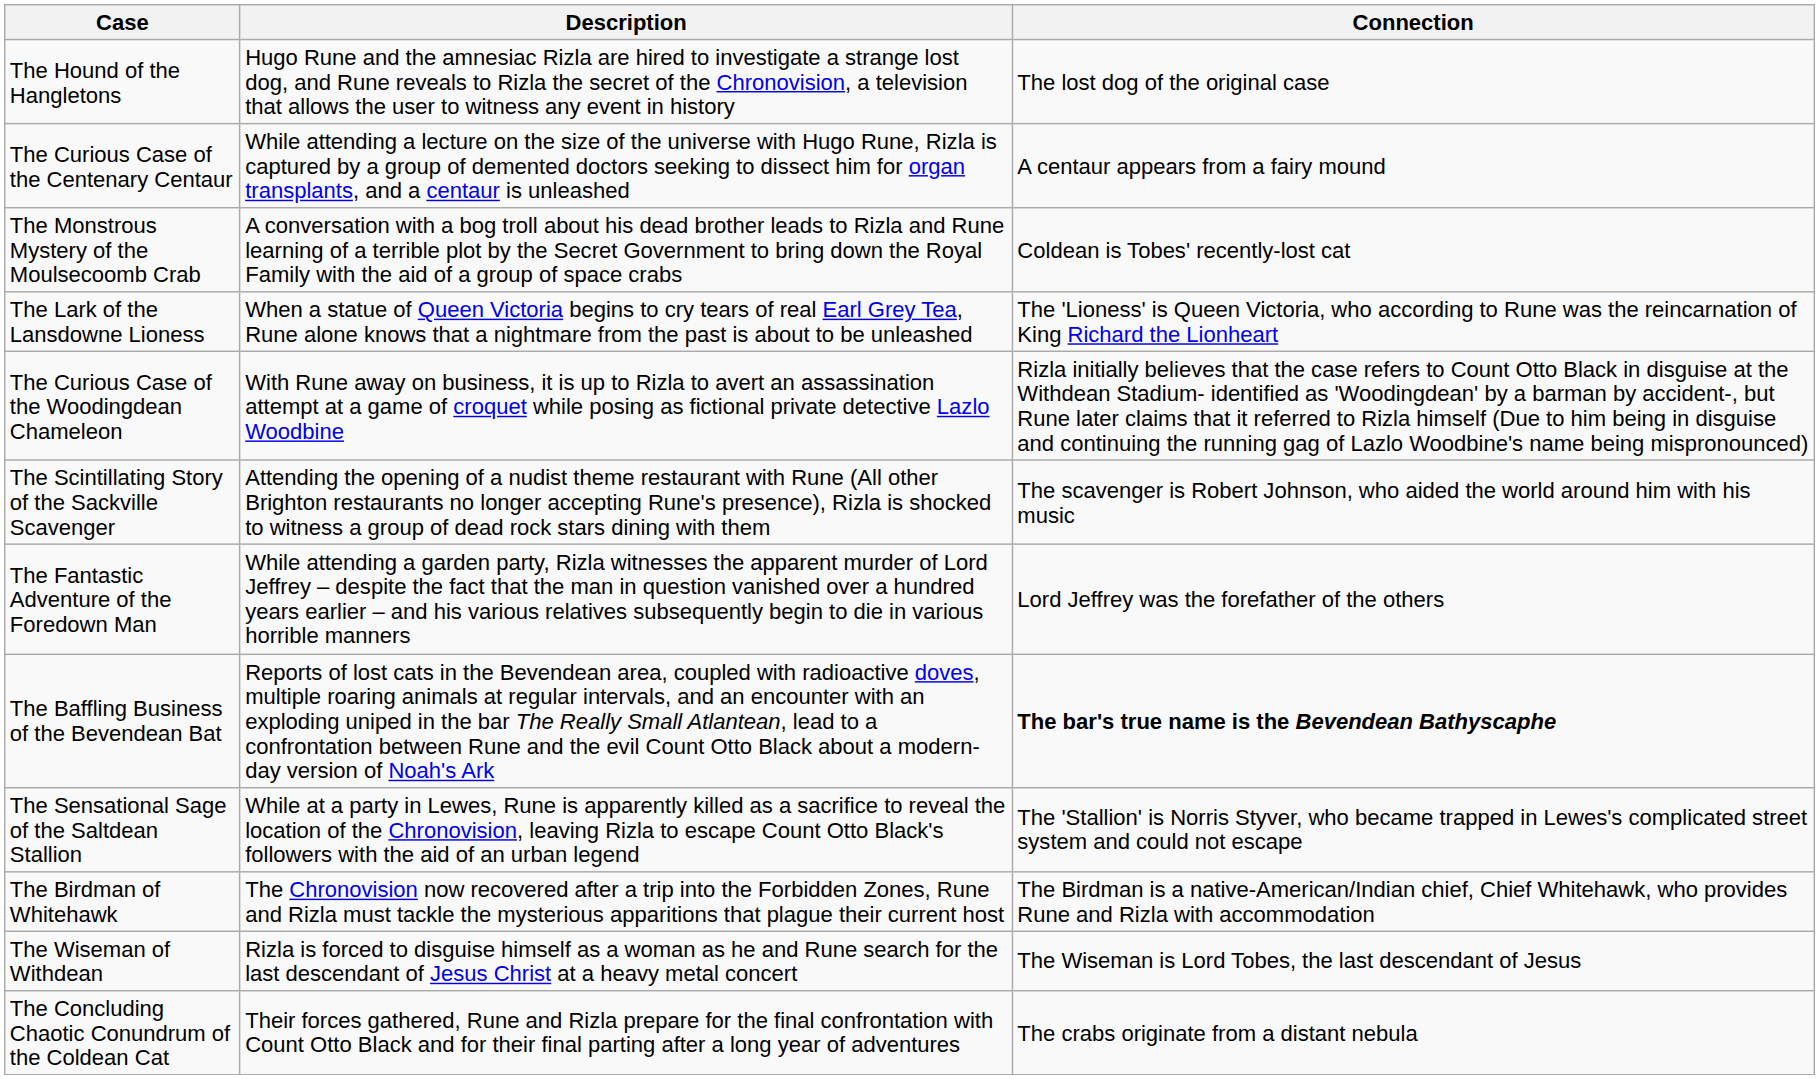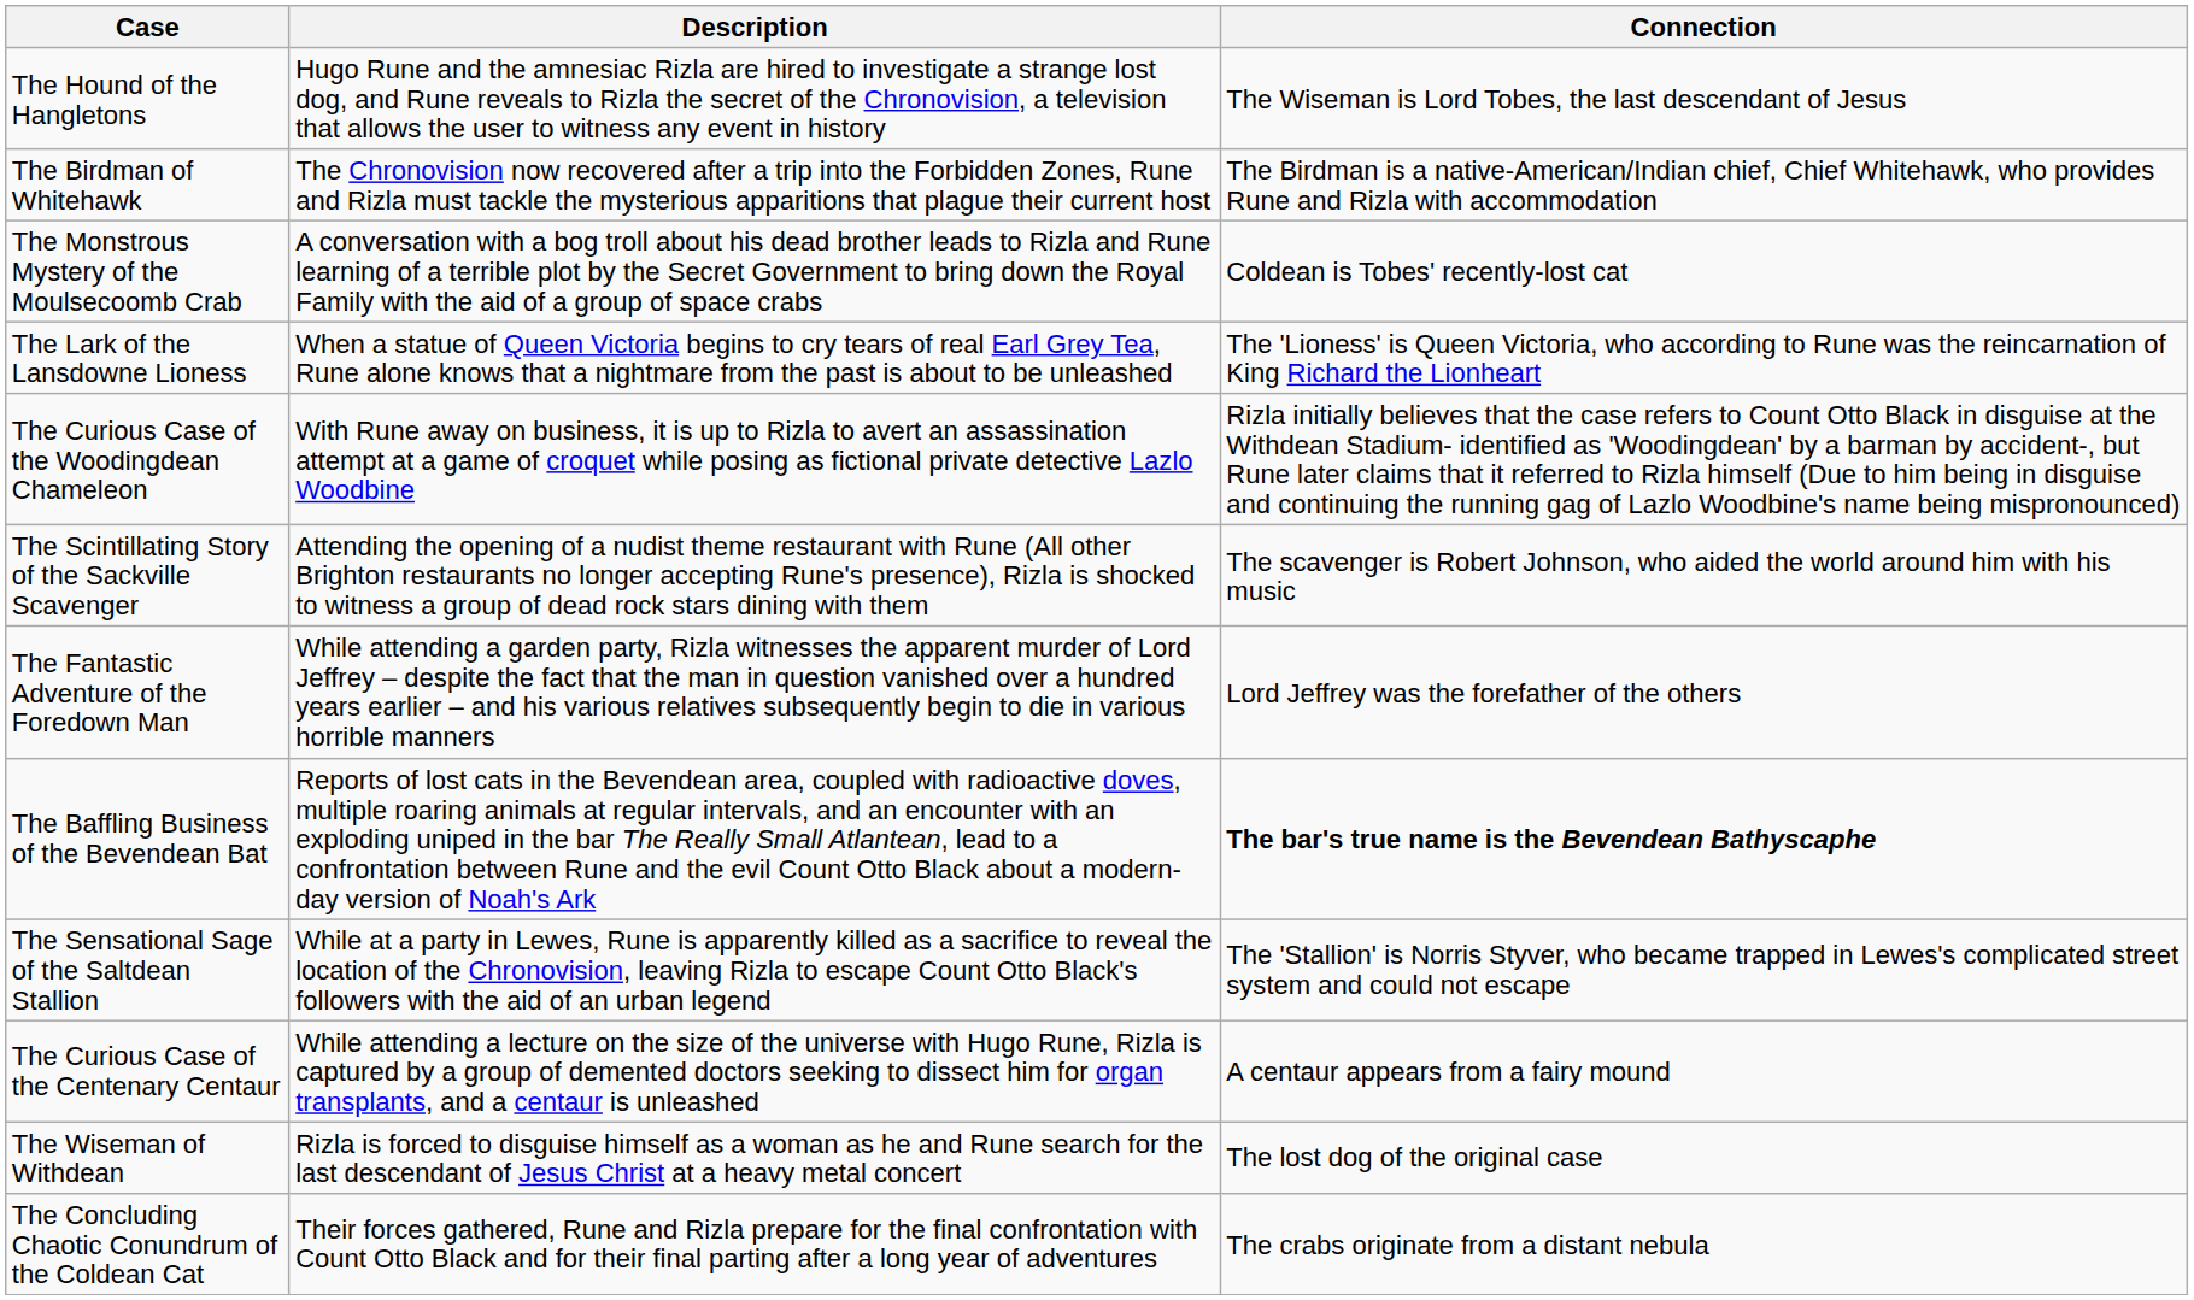The Hound of the Hangletons | Connection: The lost dog of the original case -> The Wiseman is Lord Tobes, the last descendant of Jesus
rows swapped: The Curious Case of the Centenary Centaur <-> The Birdman of Whitehawk
The Wiseman of Withdean | Connection: The Wiseman is Lord Tobes, the last descendant of Jesus -> The lost dog of the original case
